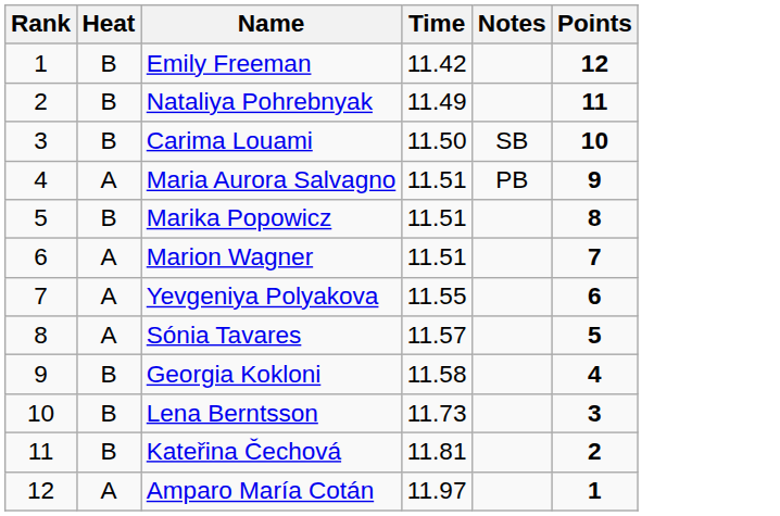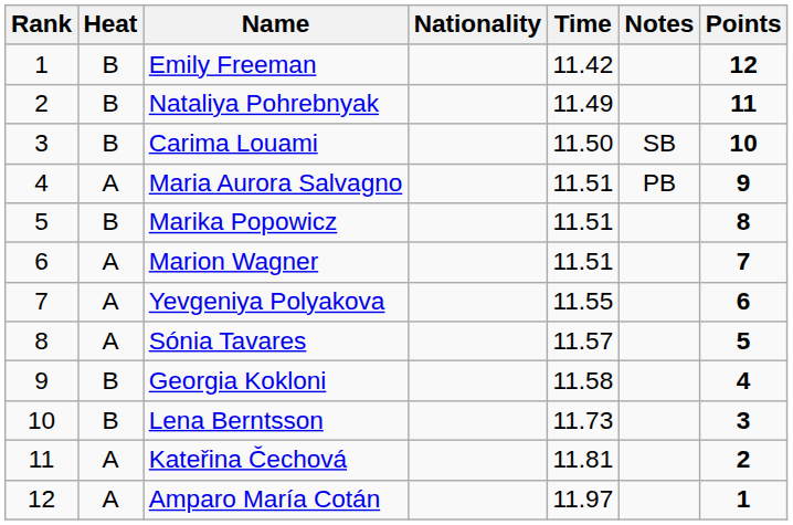+ column: Nationality
Kateřina Čechová | Heat: B -> A
